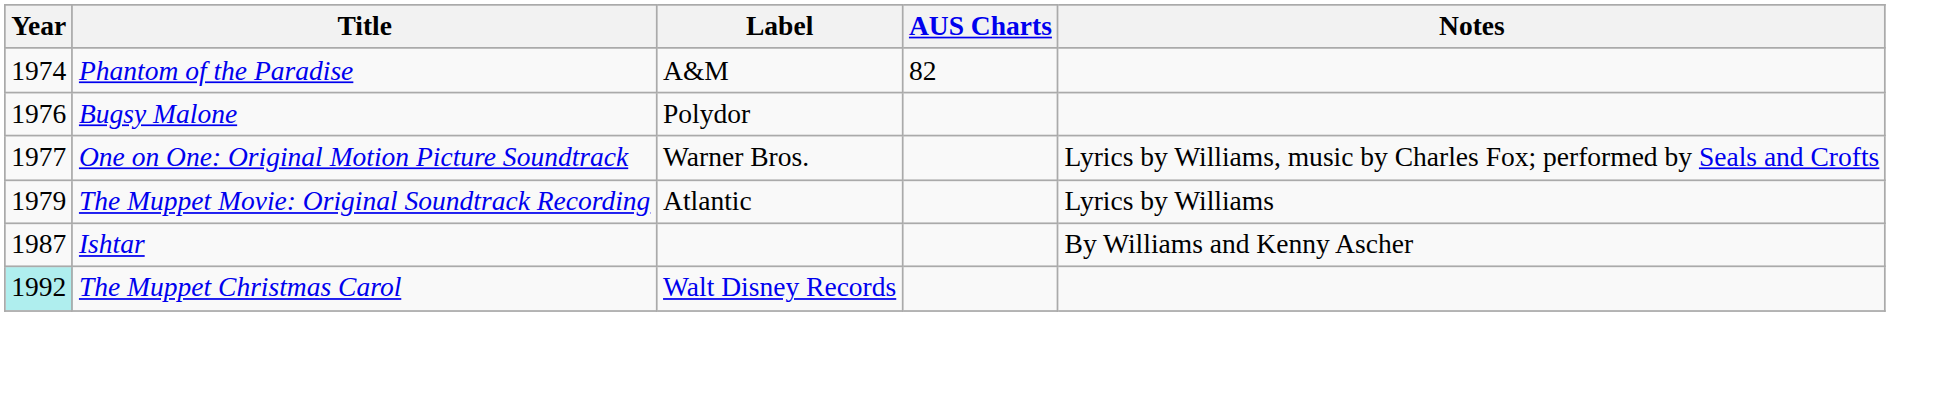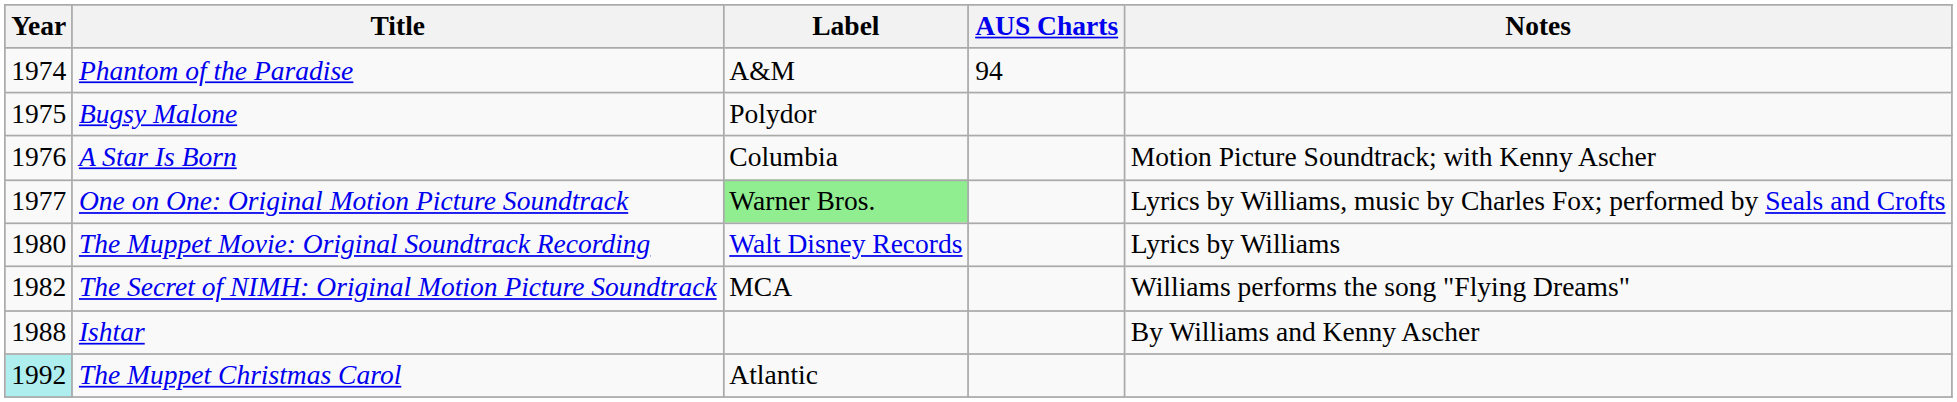Phantom of the Paradise | AUS Charts: 82 -> 94
Bugsy Malone | Year: 1976 -> 1975
+ row: 1976 | A Star Is Born | Columbia | Motion Picture Soundtrack; with Kenny Ascher
One on One: Original Motion Picture Soundtrack | Label: no background -> lightgreen background
The Muppet Movie: Original Soundtrack Recording | Year: 1979 -> 1980
The Muppet Movie: Original Soundtrack Recording | Label: Atlantic -> Walt Disney Records
+ row: 1982 | The Secret of NIMH: Original Motion Picture Soundtrack | MCA | Williams performs the song "Flying Dreams"
Ishtar | Year: 1987 -> 1988
The Muppet Christmas Carol | Label: Walt Disney Records -> Atlantic
